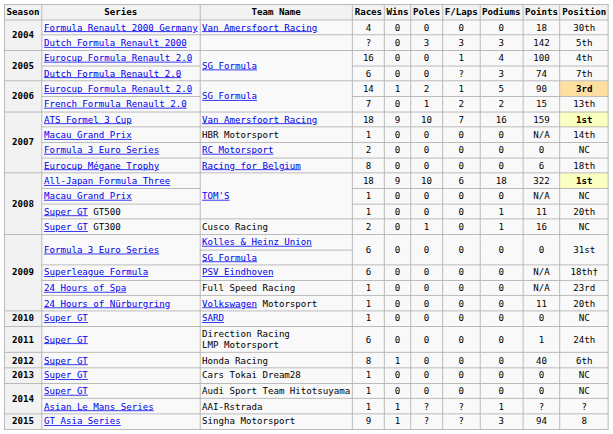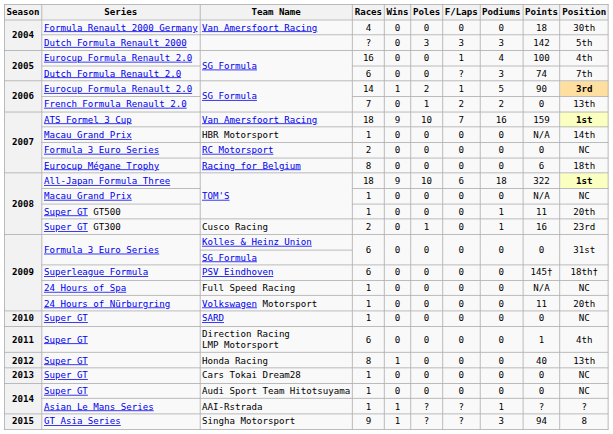French Formula Renault 2.0 / SG Formula | Points: 15 -> 0
Cusco Racing | Position: NC -> 23rd
PSV Eindhoven | Points: N/A -> 145†
Full Speed Racing | Position: 23rd -> NC
Direction Racing LMP Motorsport | Position: 24th -> 4th
Honda Racing | Position: 6th -> 13th
